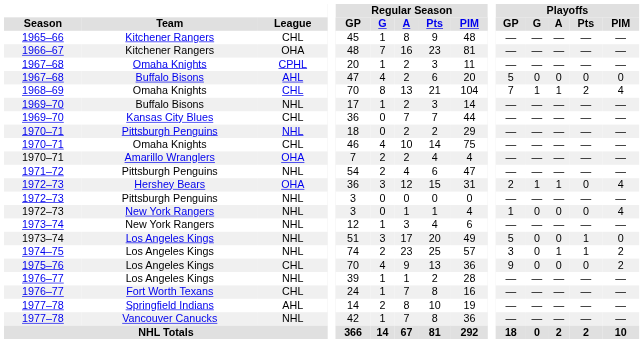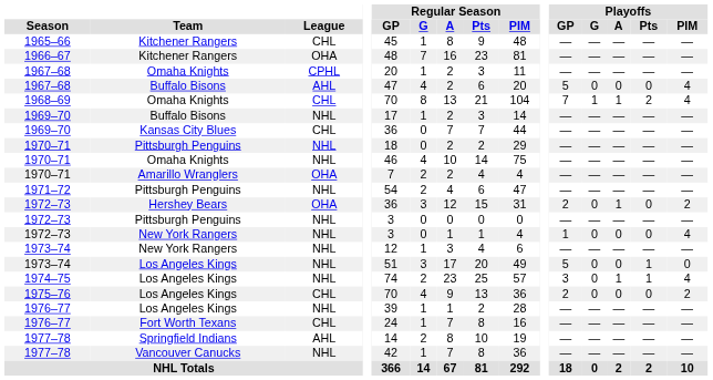1967–68 / Buffalo Bisons | Playoffs / PIM: 0 -> 4
1970–71 / Omaha Knights | League: CHL -> NHL
1972–73 / Hershey Bears | Playoffs / G: 1 -> 0
1972–73 / Hershey Bears | Playoffs / PIM: 4 -> 2
1974–75 | Playoffs / PIM: 2 -> 4
1975–76 | Playoffs / GP: 9 -> 2
